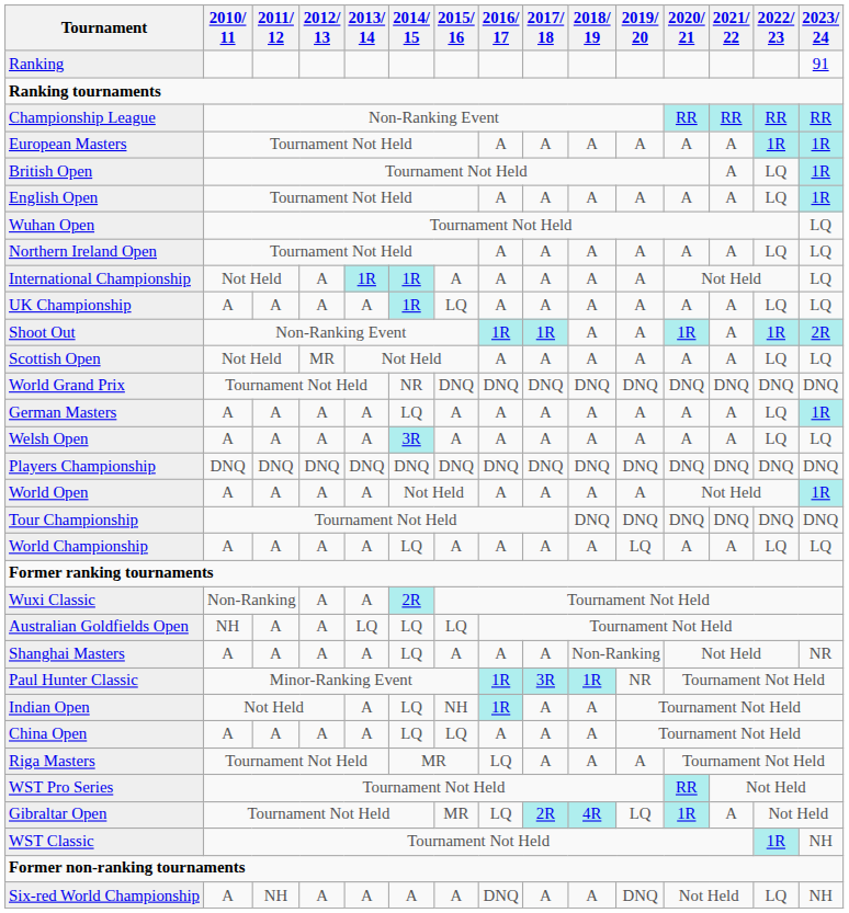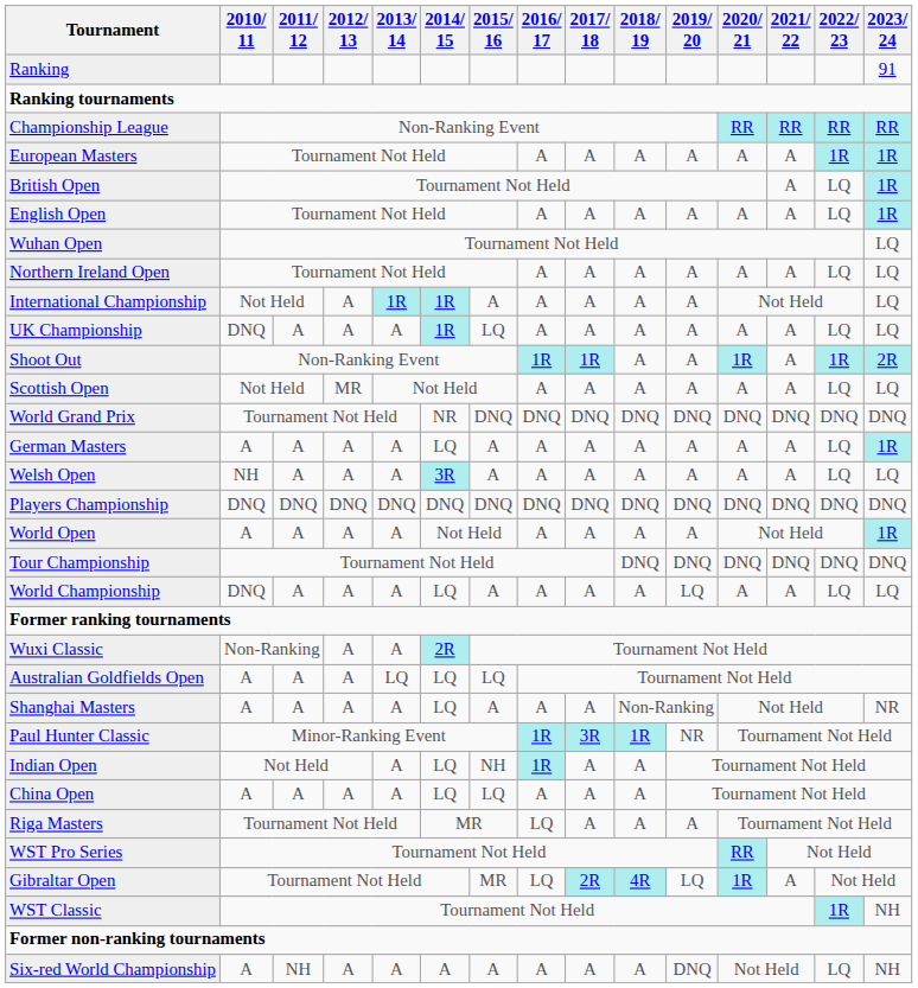UK Championship | 2010/ 11: A -> DNQ
Welsh Open | 2010/ 11: A -> NH
World Championship | 2010/ 11: A -> DNQ
Australian Goldfields Open | 2010/ 11: NH -> A
Six-red World Championship | 2016/ 17: DNQ -> A
